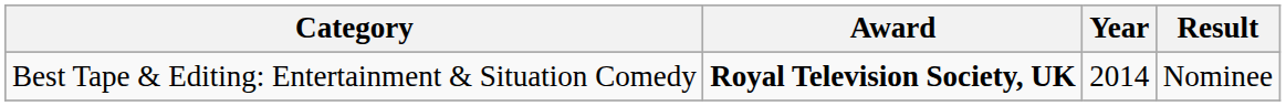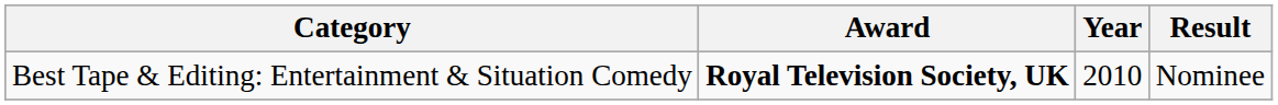Best Tape & Editing: Entertainment & Situation Comedy | Year: 2014 -> 2010
